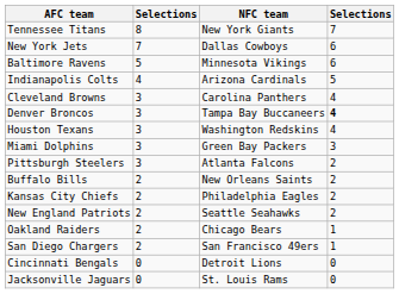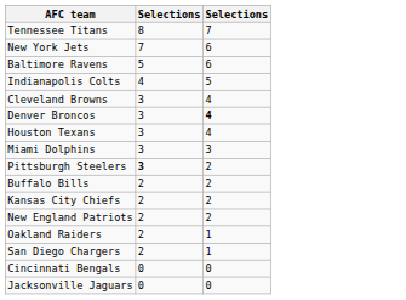- column: NFC team | New York Giants | Dallas Cowboys | Minnesota Vikings | Arizona Cardinals | Carolina Panthers | Tampa Bay Buccaneers | Washington Redskins | Green Bay Packers | Atlanta Falcons | New Orleans Saints | Philadelphia Eagles | Seattle Seahawks | Chicago Bears | San Francisco 49ers | Detroit Lions | St. Louis Rams
Pittsburgh Steelers | column 2: normal -> bold
